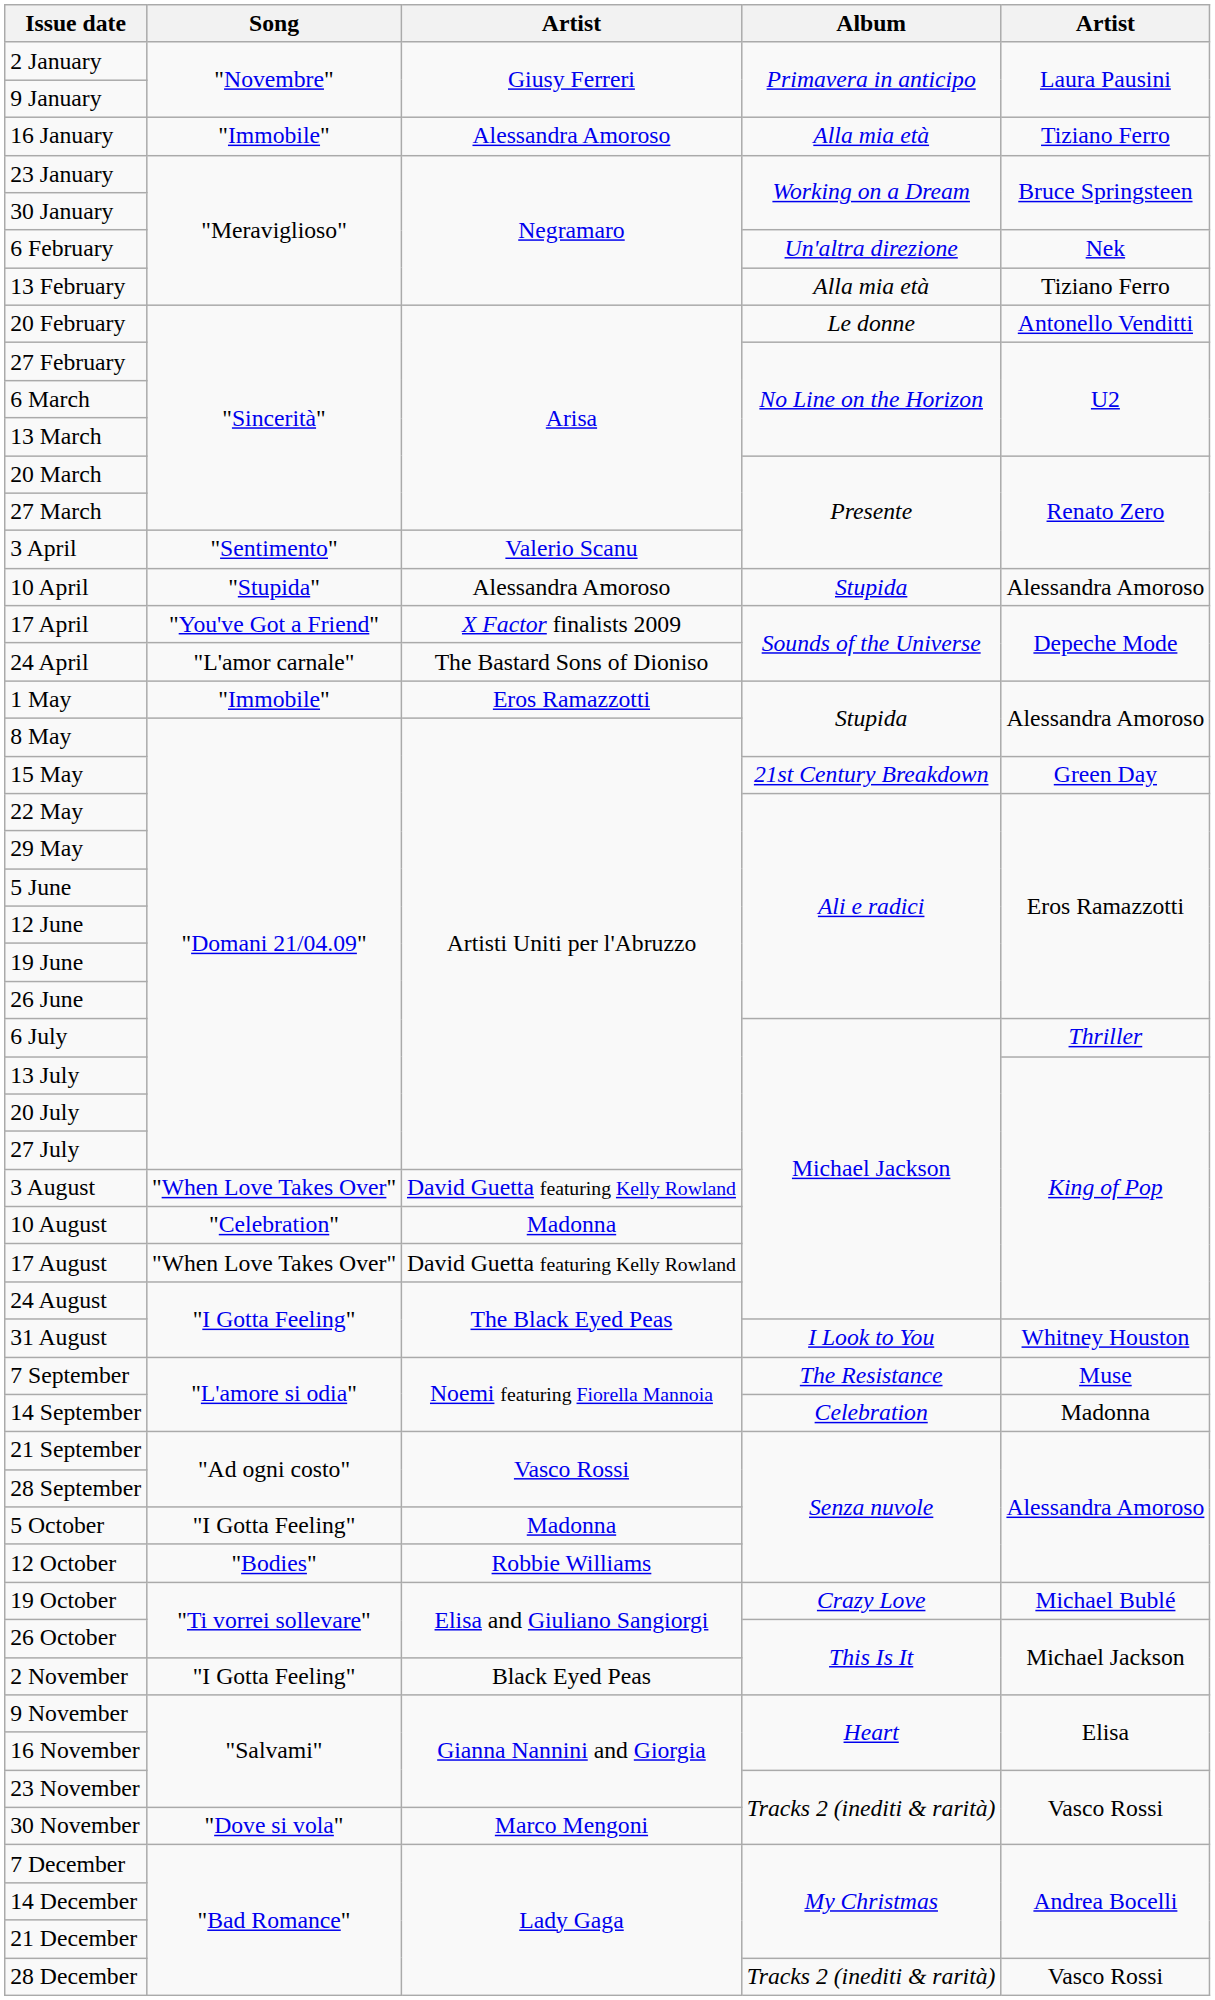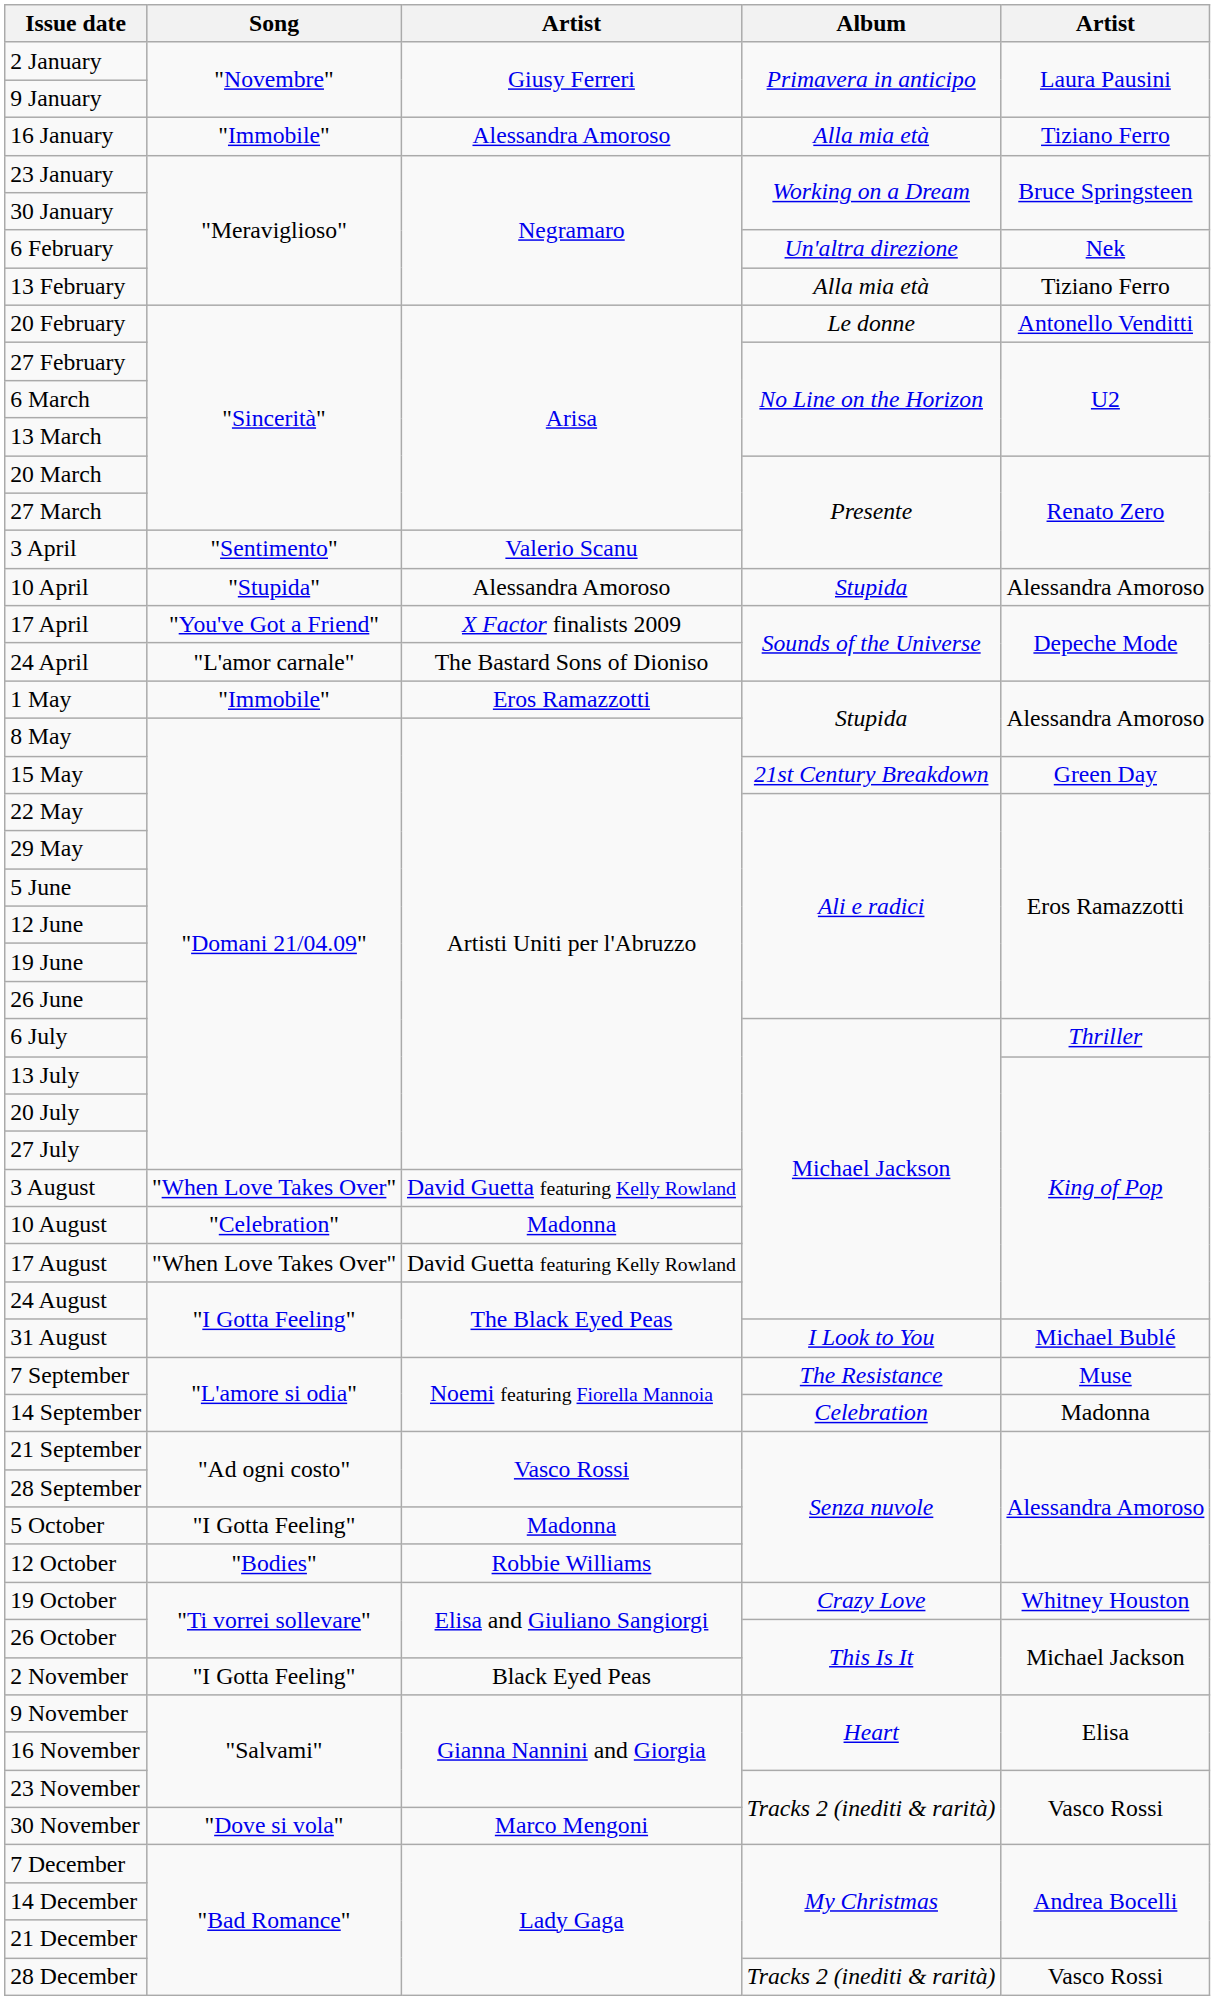31 August | column 5: Whitney Houston -> Michael Bublé
19 October | column 5: Michael Bublé -> Whitney Houston
